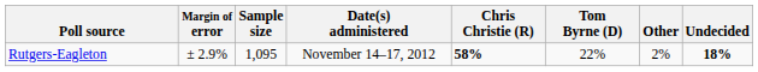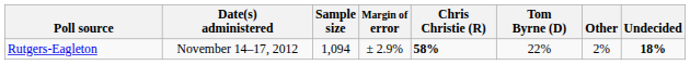columns swapped: Date(s) administered <-> Margin of error
Rutgers-Eagleton | Sample size: 1,095 -> 1,094
